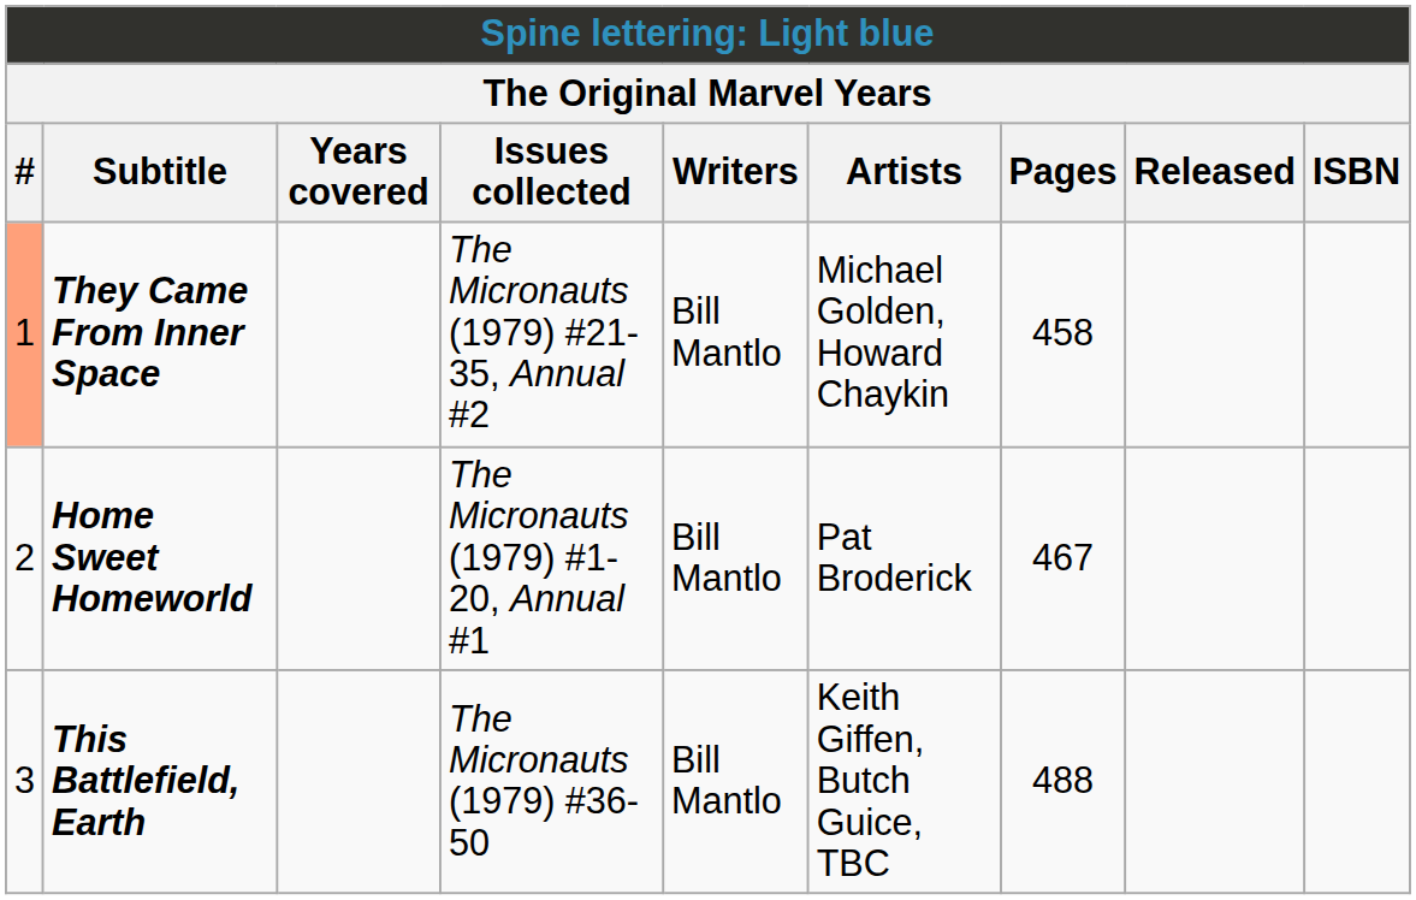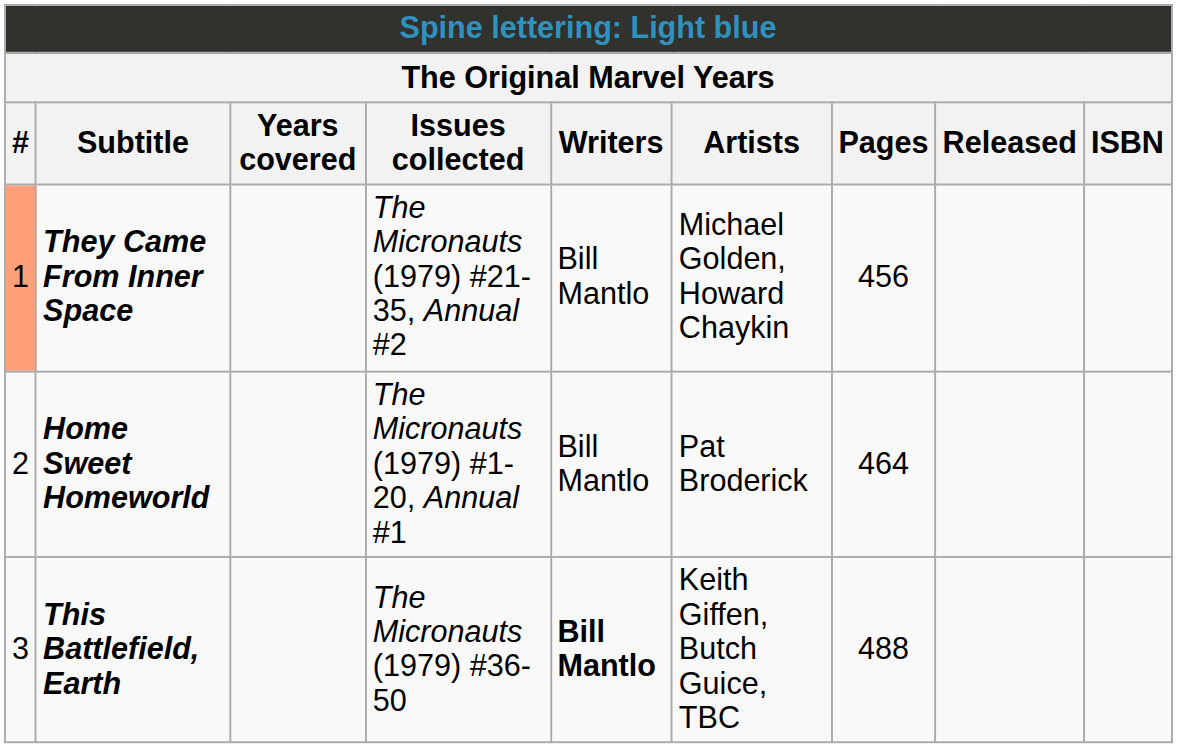They Came From Inner Space | Pages: 458 -> 456
Home Sweet Homeworld | Pages: 467 -> 464
This Battlefield, Earth | Writers: normal -> bold
